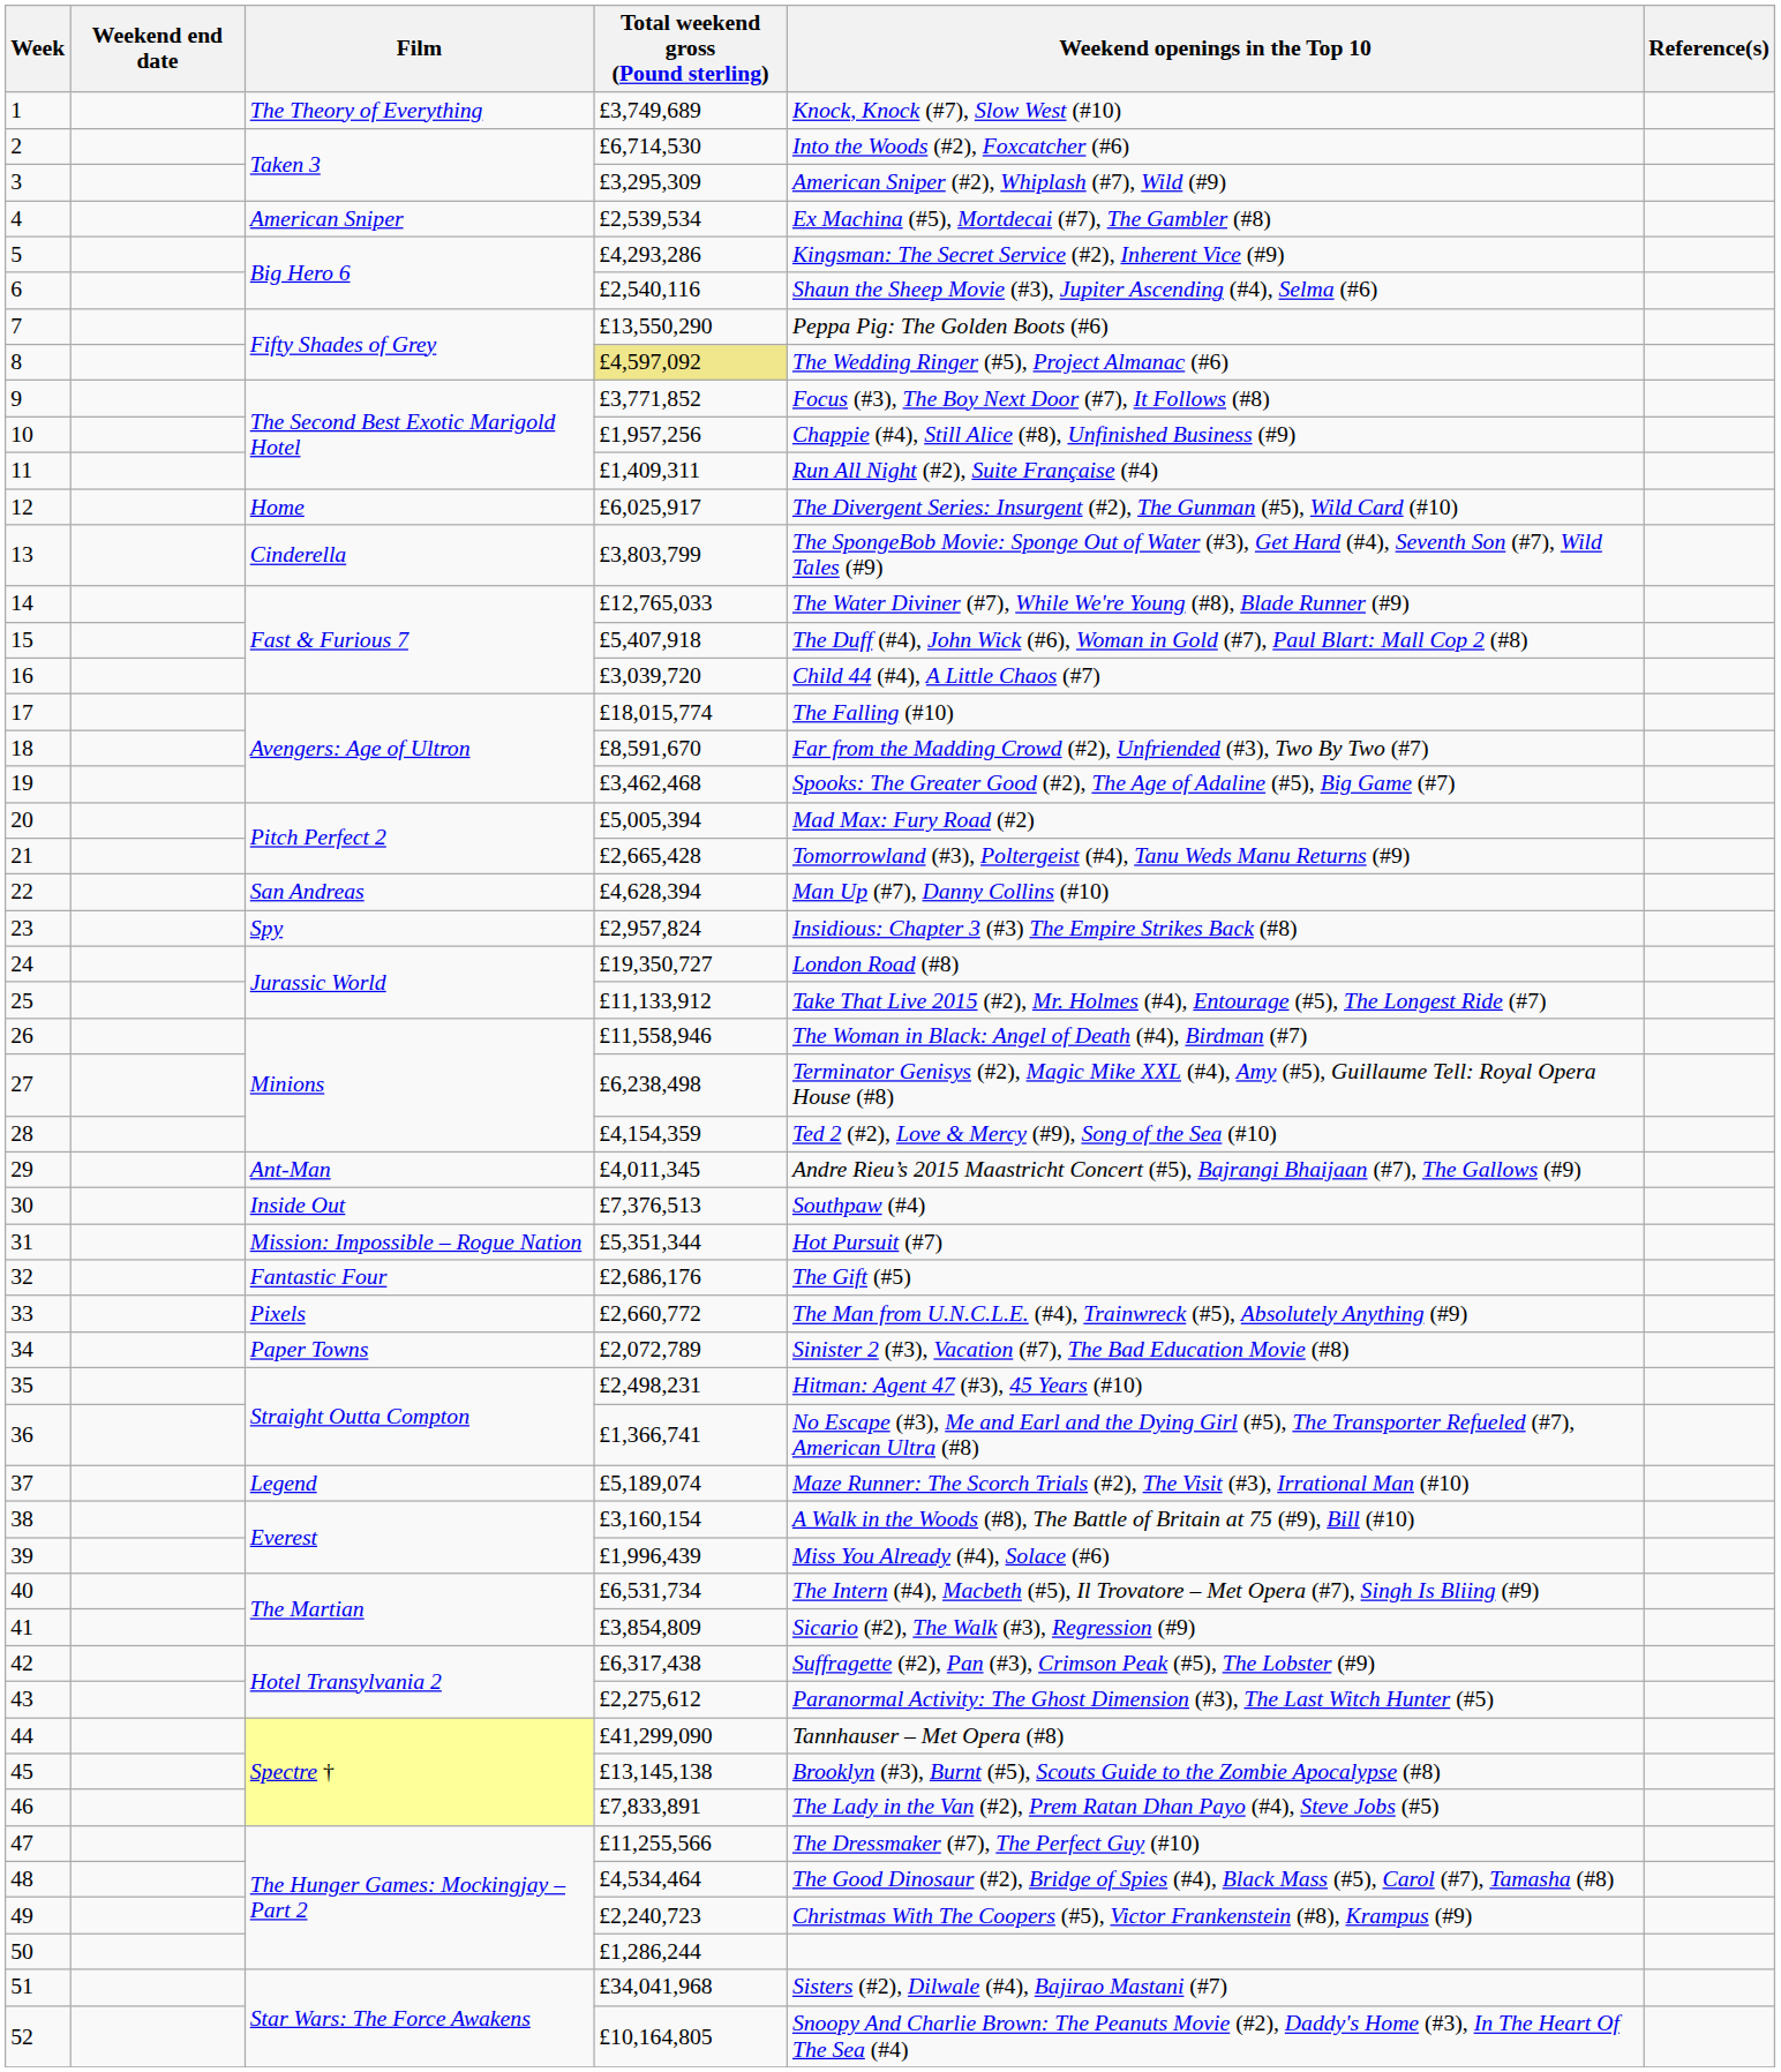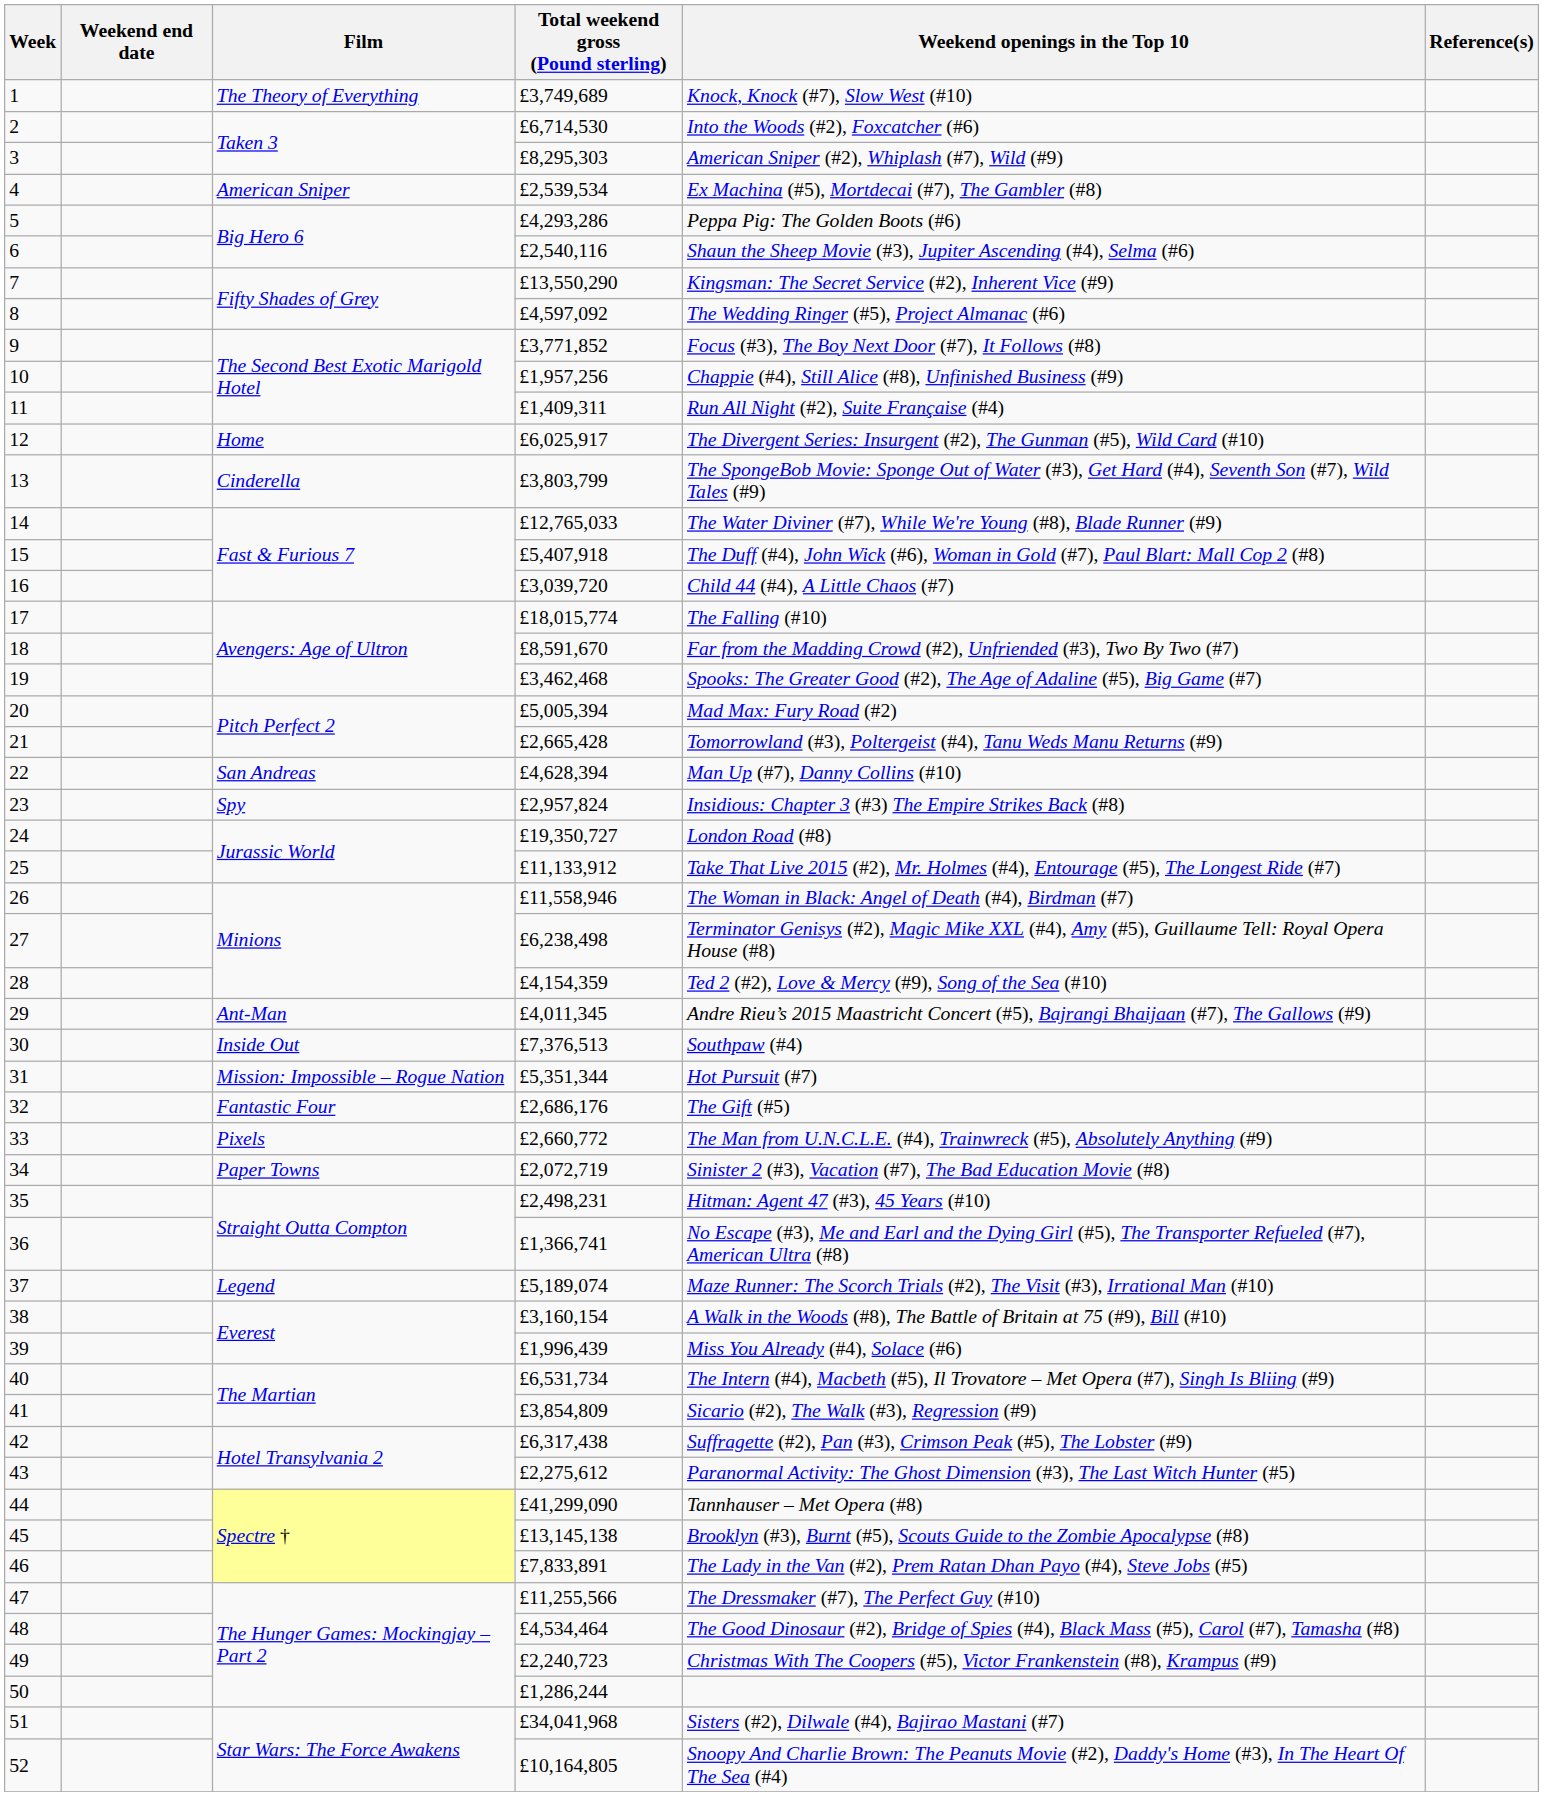3 | Total weekend gross (Pound sterling): £3,295,309 -> £8,295,303
5 | Weekend openings in the Top 10: Kingsman: The Secret Service (#2), Inherent Vice (#9) -> Peppa Pig: The Golden Boots (#6)
7 | Weekend openings in the Top 10: Peppa Pig: The Golden Boots (#6) -> Kingsman: The Secret Service (#2), Inherent Vice (#9)
8 | Total weekend gross (Pound sterling): khaki background -> no background
34 | Total weekend gross (Pound sterling): £2,072,789 -> £2,072,719
